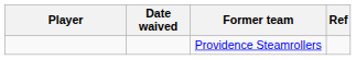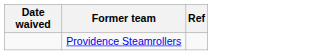- column: Player
